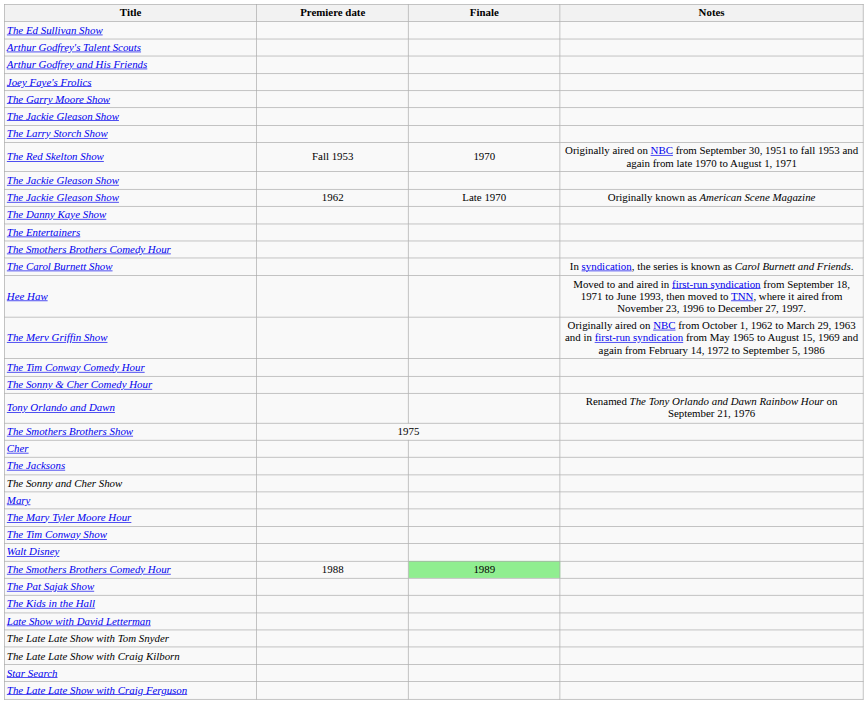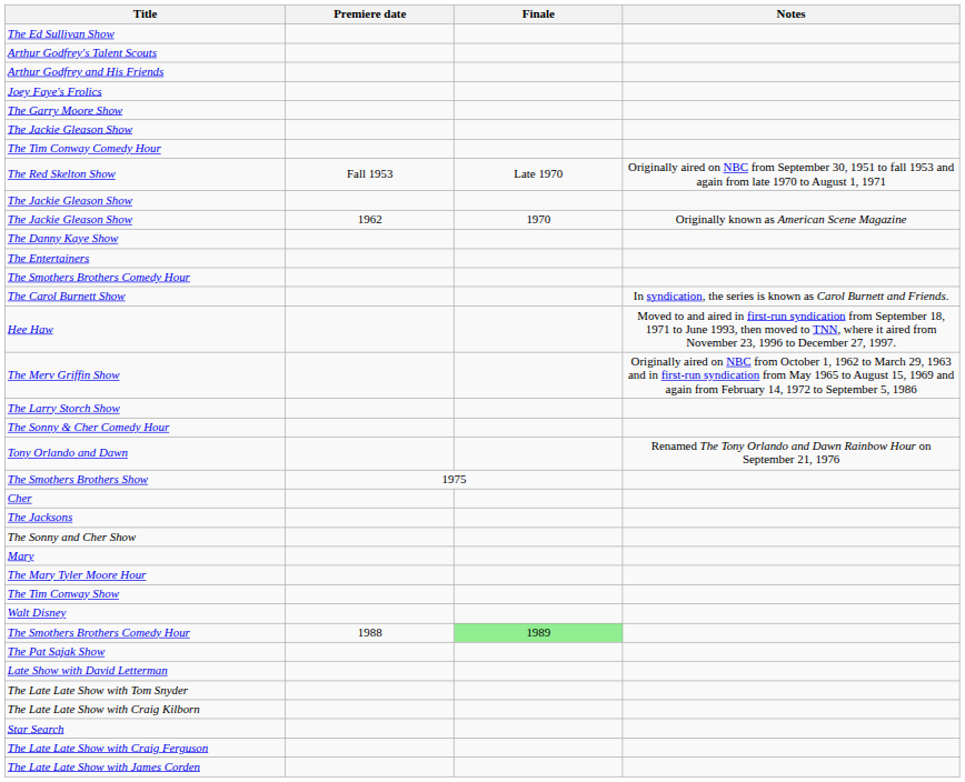rows swapped: The Larry Storch Show <-> The Tim Conway Comedy Hour
The Red Skelton Show | Finale: 1970 -> Late 1970
The Jackie Gleason Show / 1962 | Finale: Late 1970 -> 1970
- row: The Kids in the Hall
+ row: The Late Late Show with James Corden
